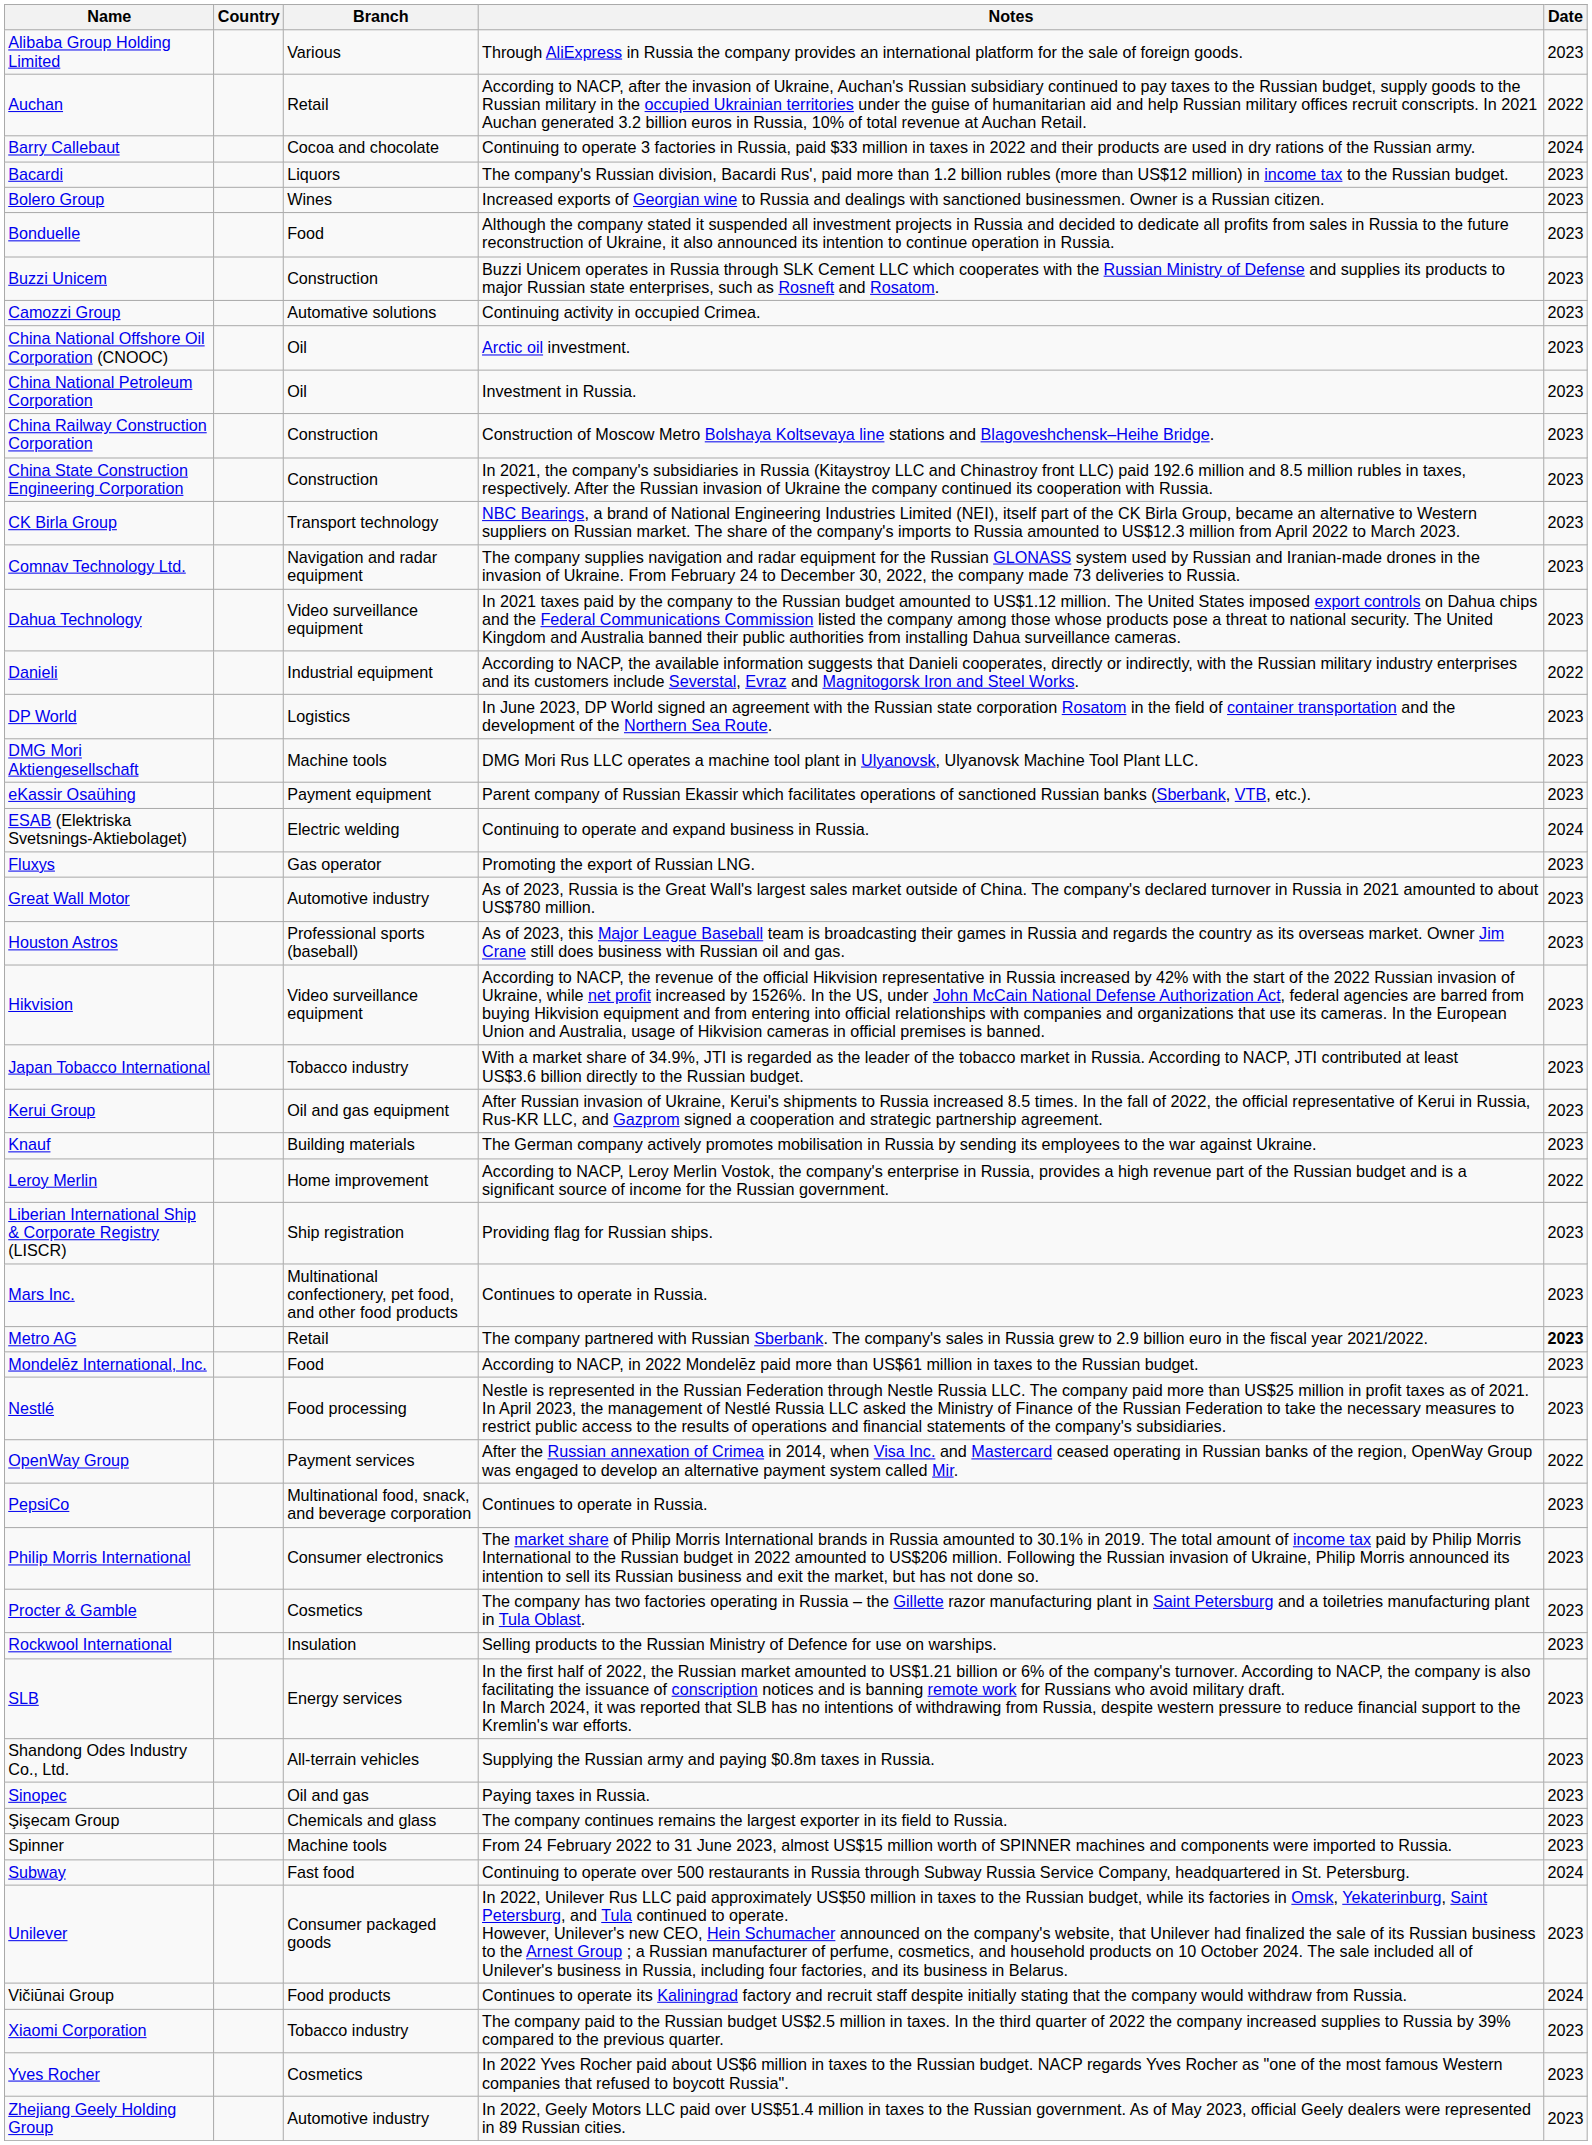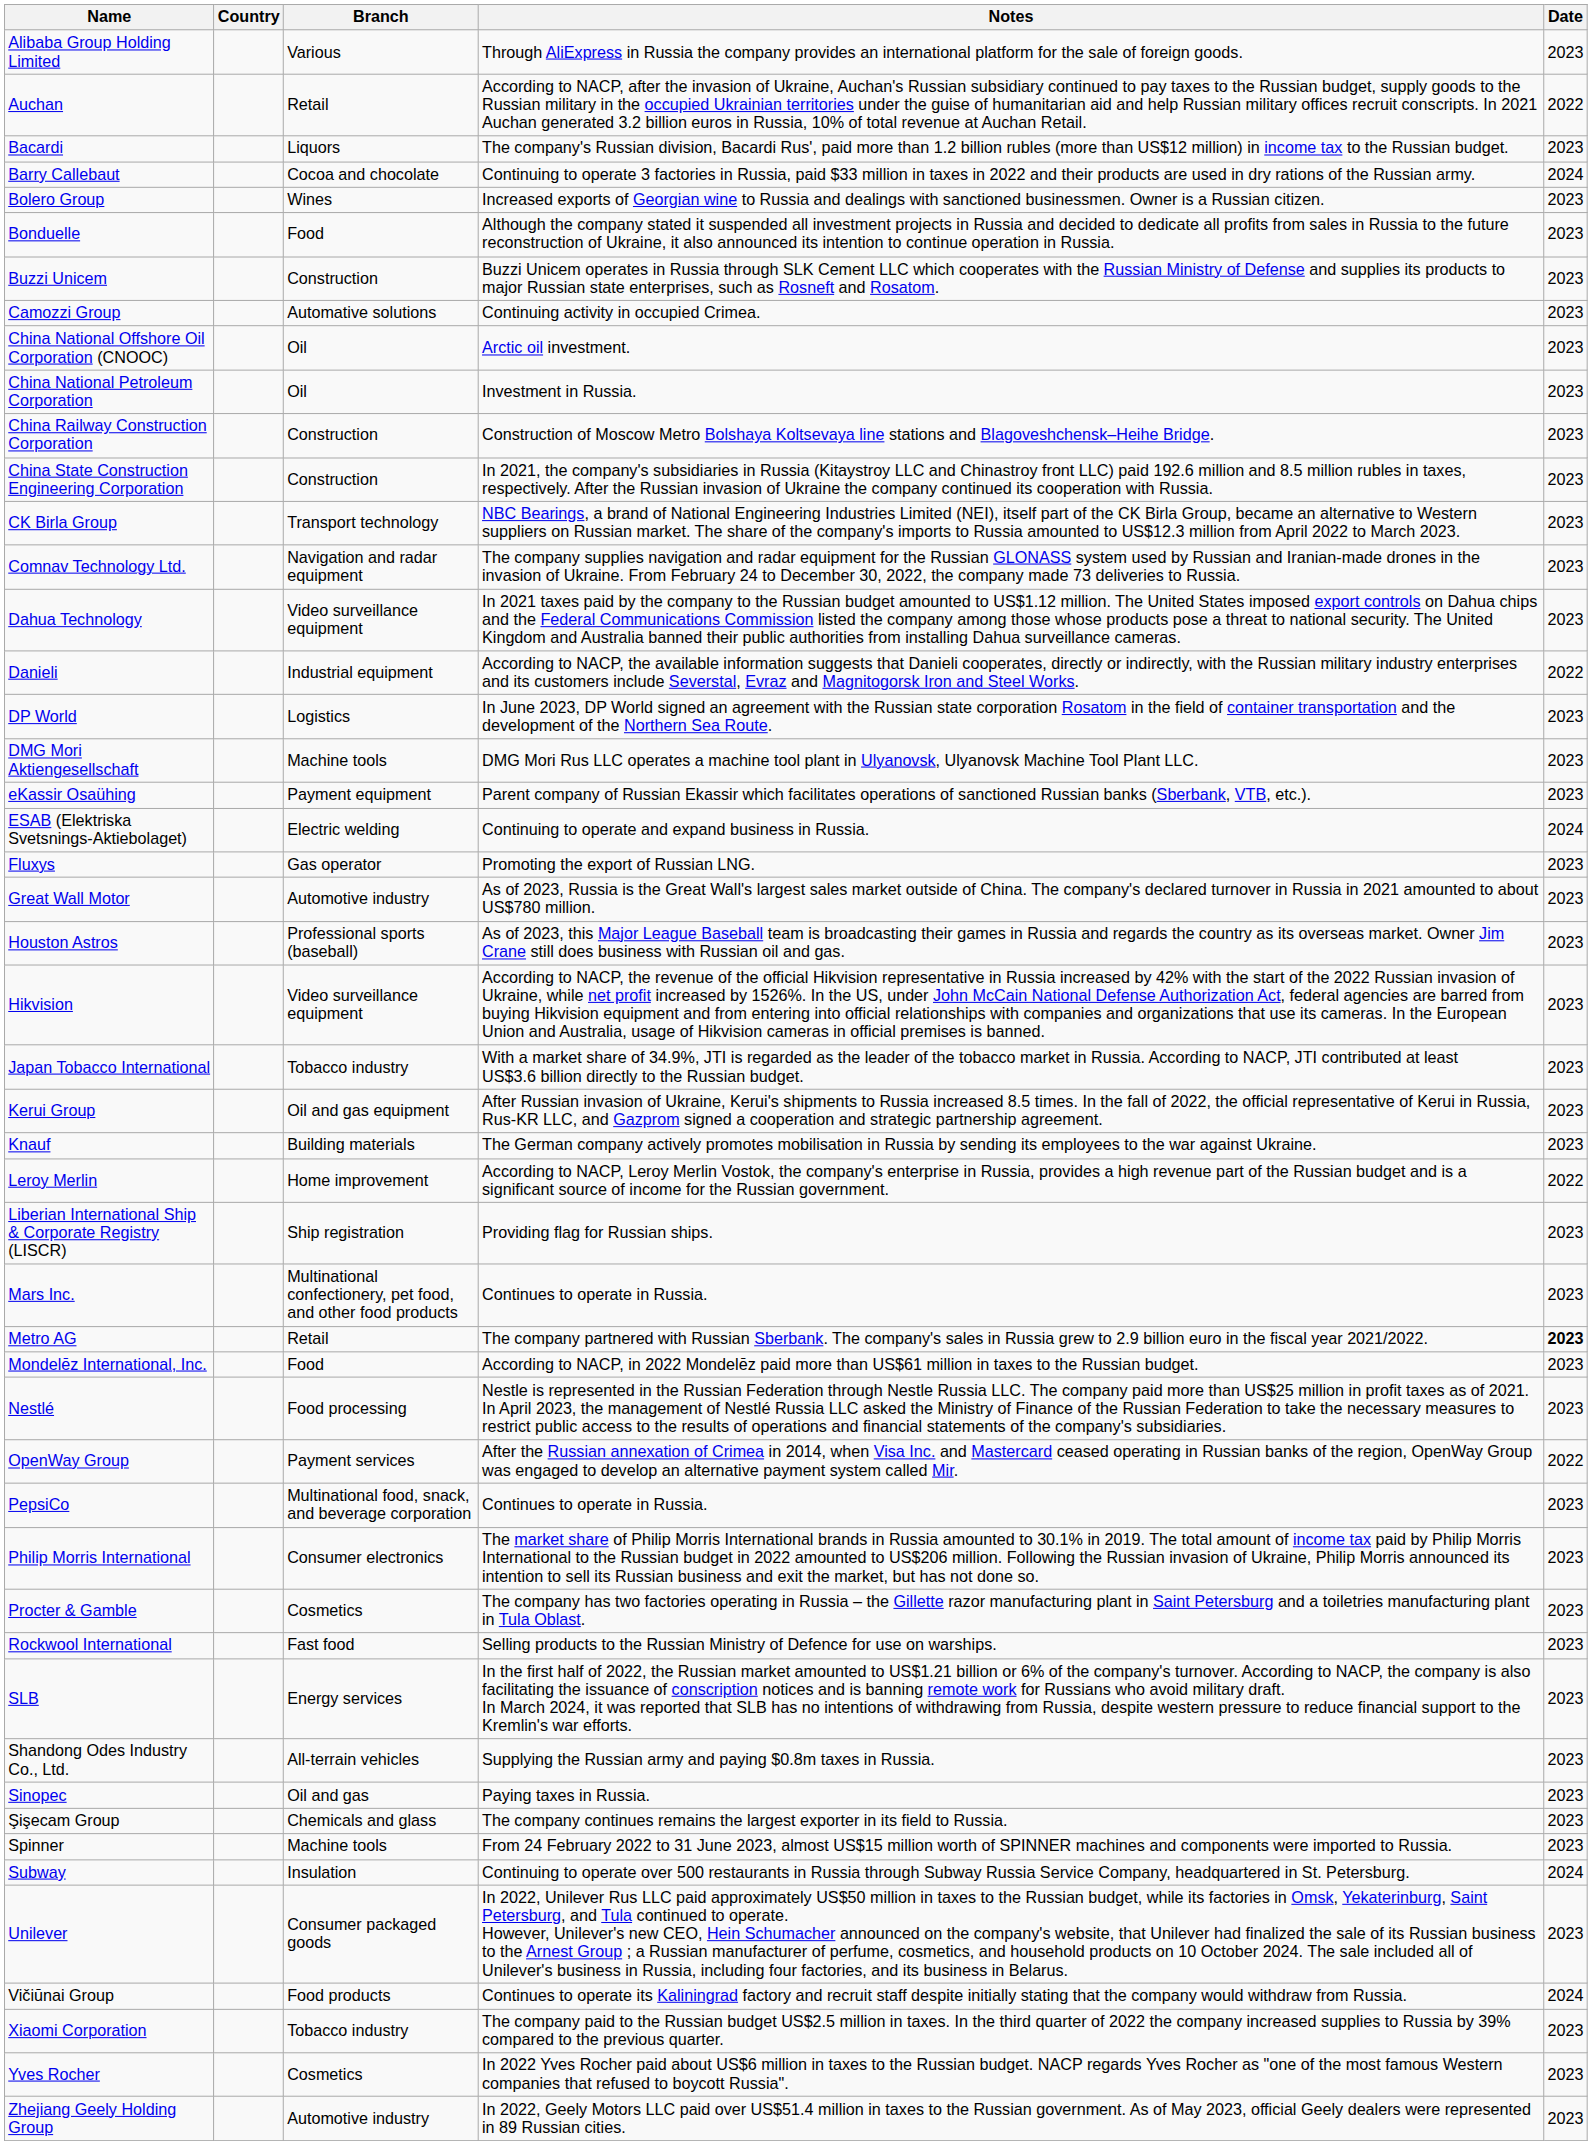rows swapped: Barry Callebaut <-> Bacardi
Rockwool International | Branch: Insulation -> Fast food
Subway | Branch: Fast food -> Insulation
